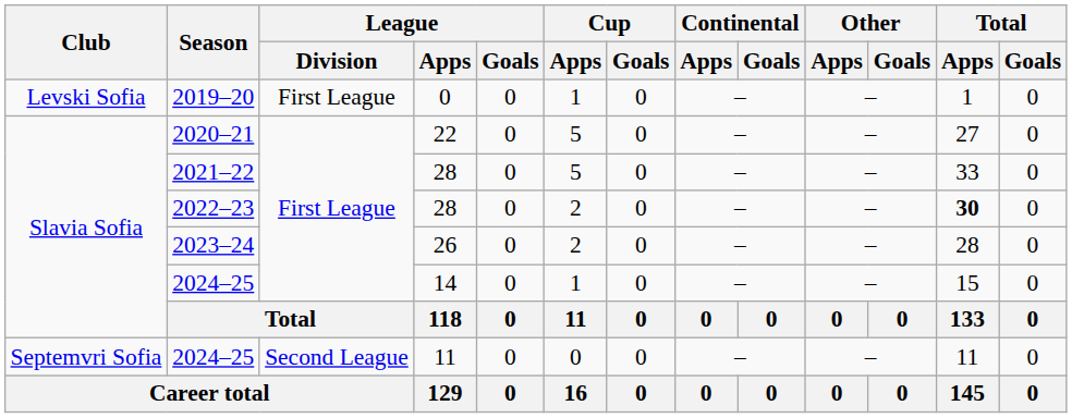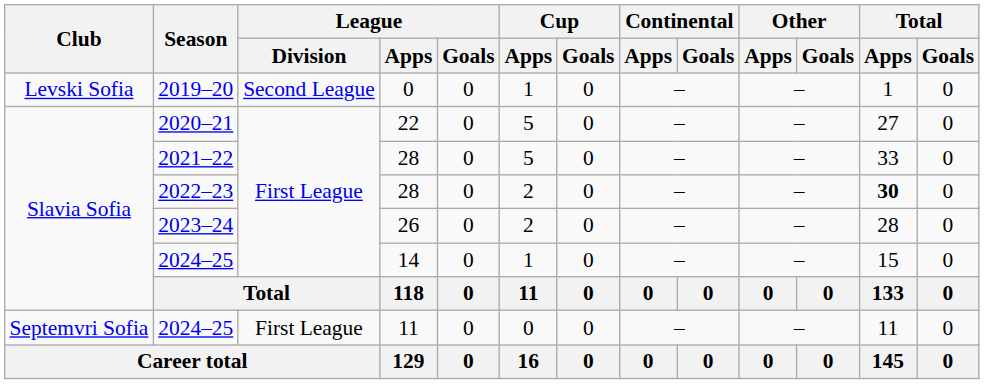2019–20 | League / Division: First League -> Second League
2024–25 / 11 | League / Division: Second League -> First League
